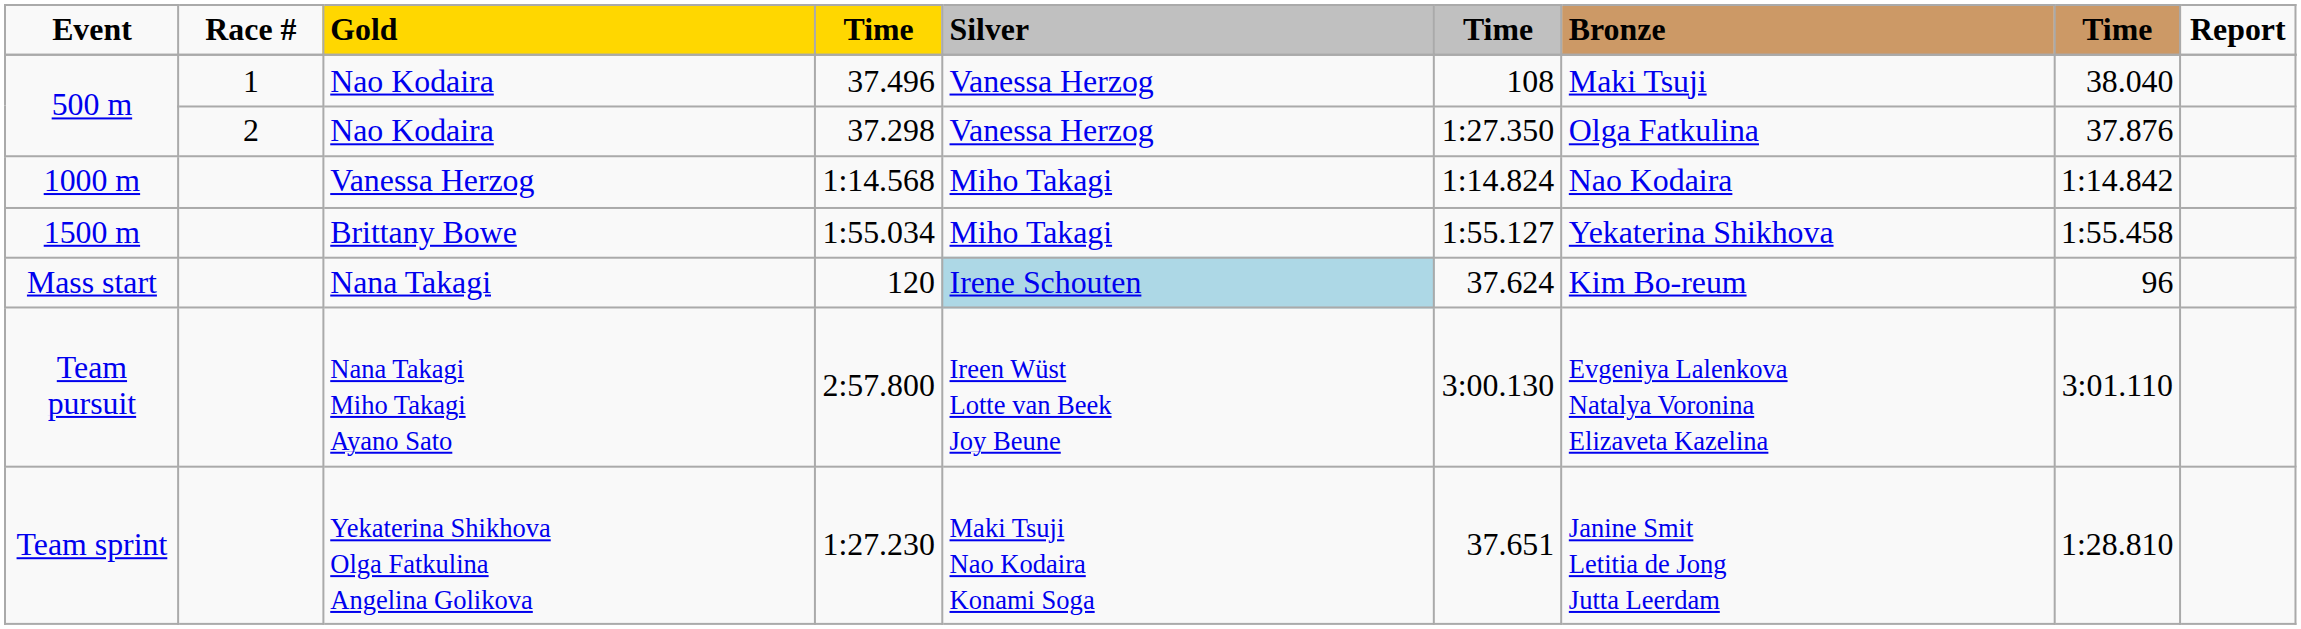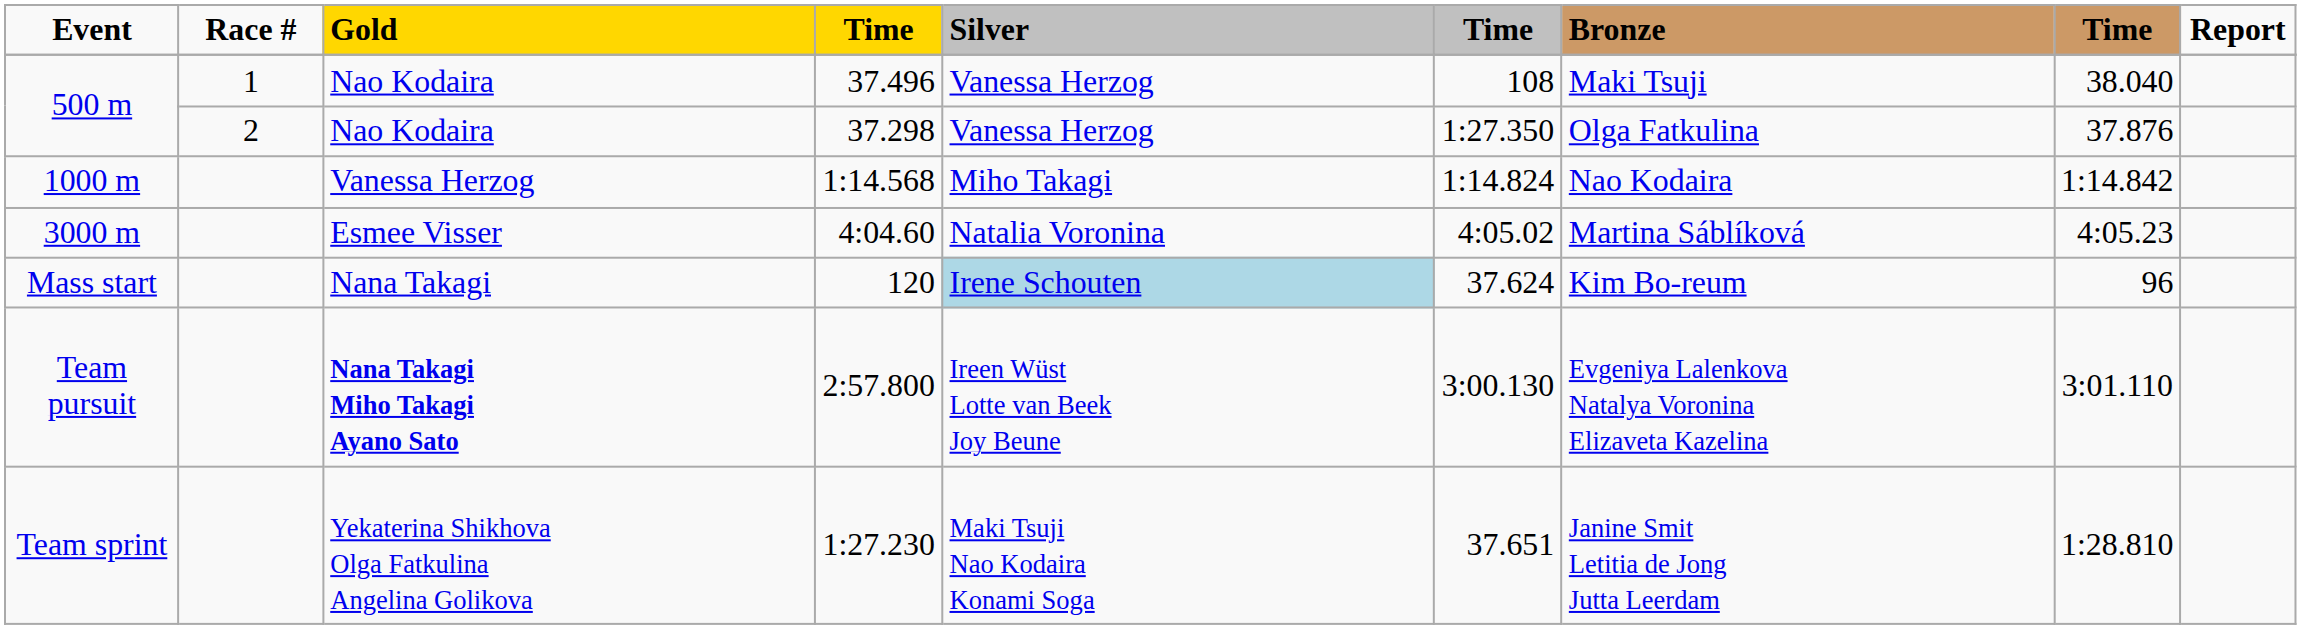- row: 1500 m | Brittany Bowe | 1:55.034 | Miho Takagi | 1:55.127 | Yekaterina Shikhova | 1:55.458
+ row: 3000 m | Esmee Visser | 4:04.60 | Natalia Voronina | 4:05.02 | Martina Sáblíková | 4:05.23
2:57.800 | Gold: normal -> bold
